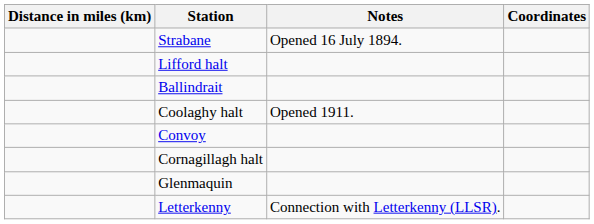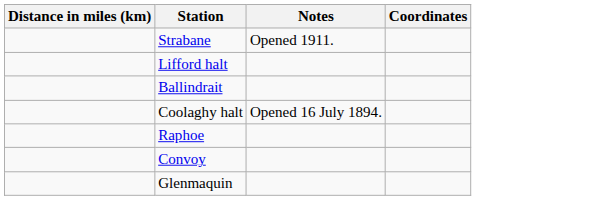Strabane | Notes: Opened 16 July 1894. -> Opened 1911.
Coolaghy halt | Notes: Opened 1911. -> Opened 16 July 1894.
+ row: Raphoe
- row: Cornagillagh halt
- row: Letterkenny | Connection with Letterkenny (LLSR).
